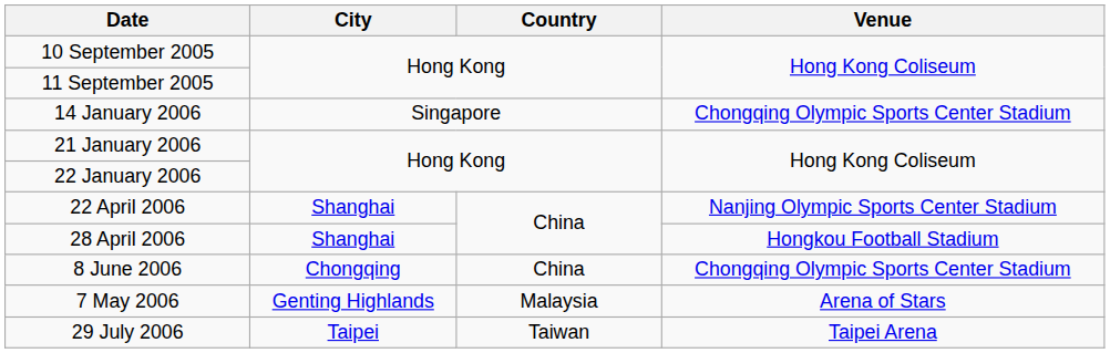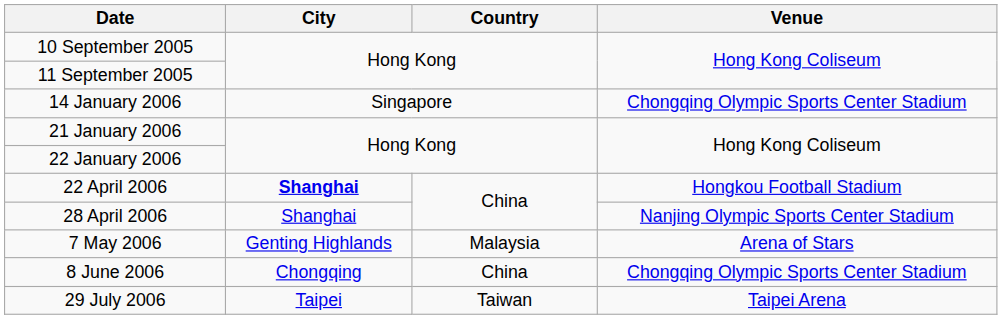22 April 2006 | City: normal -> bold
22 April 2006 | Venue: Nanjing Olympic Sports Center Stadium -> Hongkou Football Stadium
28 April 2006 | Venue: Hongkou Football Stadium -> Nanjing Olympic Sports Center Stadium
rows swapped: 7 May 2006 <-> 8 June 2006
